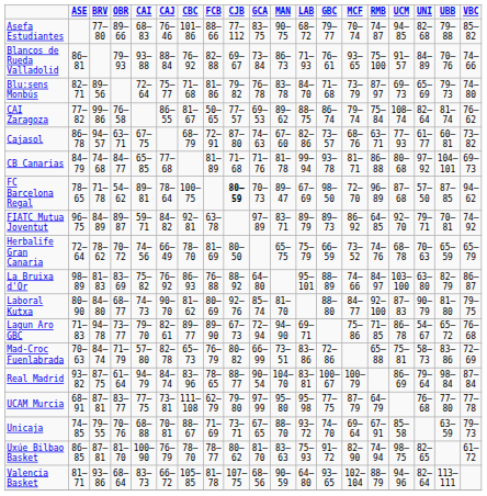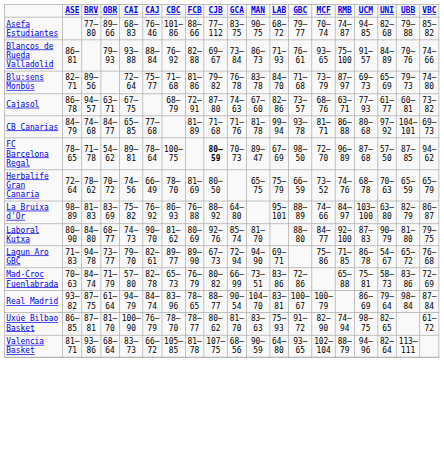- row: CAI Zaragoza | 77–82 | 99–86 | 76–58 | 86–55 | 81–67 | 50–65 | 77–57 | 69–53 | 89–62 | 88–75 | 86–74 | 79–74 | 75–84 | 108–74 | 82–64 | 81–74 | 76–62
- row: FIATC Mutua Joventut | 96–75 | 84–89 | 89–87 | 59–71 | 84–82 | 92–81 | 63–78 | 97–89 | 83–71 | 89–79 | 89–73 | 86–92 | 64–85 | 92–70 | 79–71 | 70–81 | 74–92
- row: UCAM Murcia | 68–91 | 87–81 | 83–77 | 77–75 | 73–81 | 111–108 | 62–79 | 79–80 | 97–99 | 95–80 | 95–98 | 77–75 | 87–79 | 64–79 | 76–68 | 77–80 | 77–78
- row: Unicaja | 74–85 | 79–55 | 70–76 | 68–88 | 70–81 | 88–67 | 71–69 | 73–71 | 67–65 | 88–70 | 93–72 | 74–70 | 69–64 | 67–91 | 85–58 | 63–59 | 79–73
